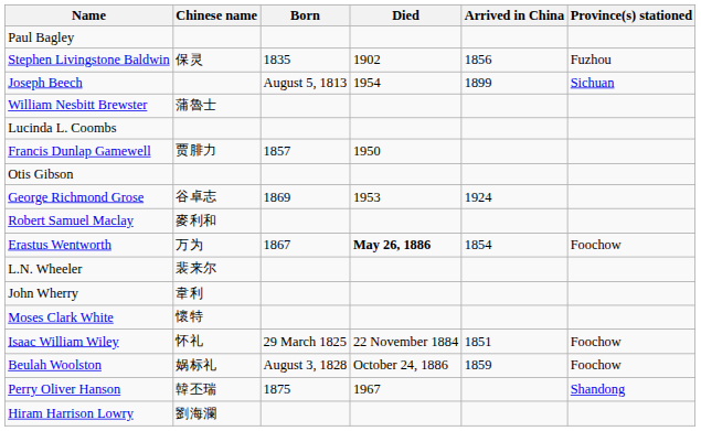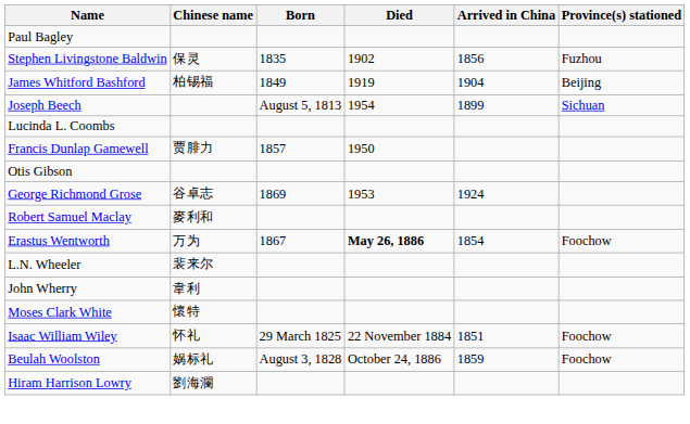+ row: James Whitford Bashford | 柏锡福 | 1849 | 1919 | 1904 | Beijing
- row: William Nesbitt Brewster | 蒲魯士
- row: Perry Oliver Hanson | 韓丕瑞 | 1875 | 1967 | Shandong
